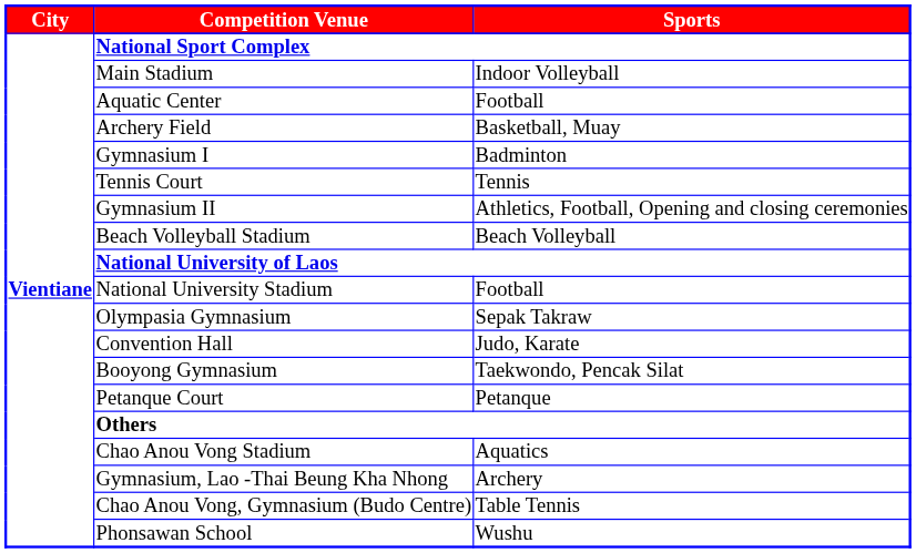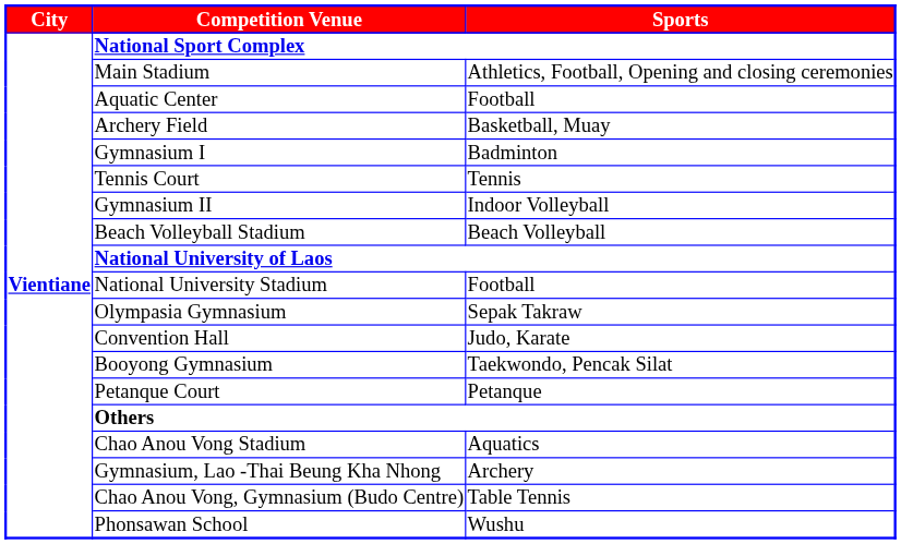Main Stadium | column 3: Indoor Volleyball -> Athletics, Football, Opening and closing ceremonies
Gymnasium II | column 3: Athletics, Football, Opening and closing ceremonies -> Indoor Volleyball
